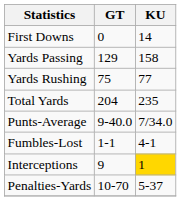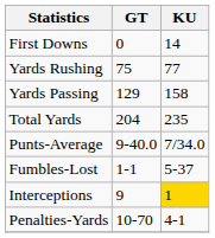rows swapped: Yards Rushing <-> Yards Passing
Fumbles-Lost | KU: 4-1 -> 5-37
Penalties-Yards | KU: 5-37 -> 4-1
